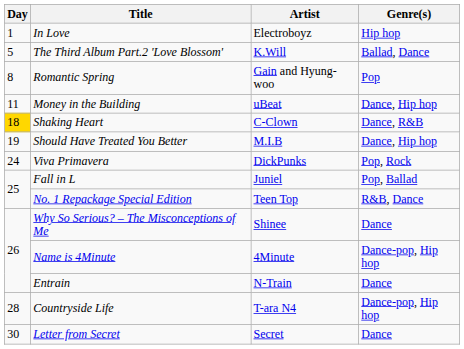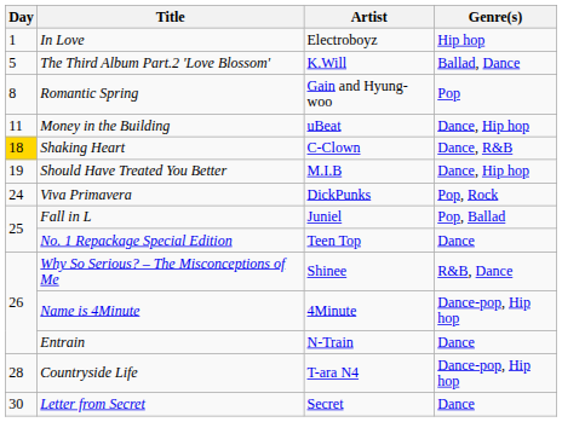No. 1 Repackage Special Edition | Genre(s): R&B, Dance -> Dance
Why So Serious? – The Misconceptions of Me | Genre(s): Dance -> R&B, Dance
